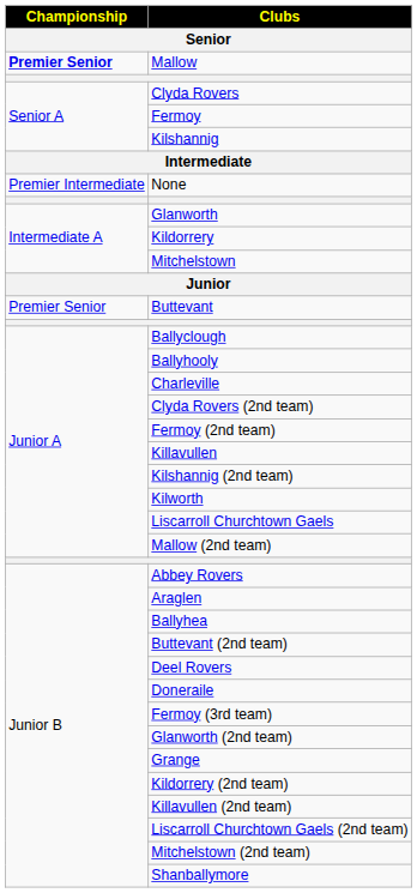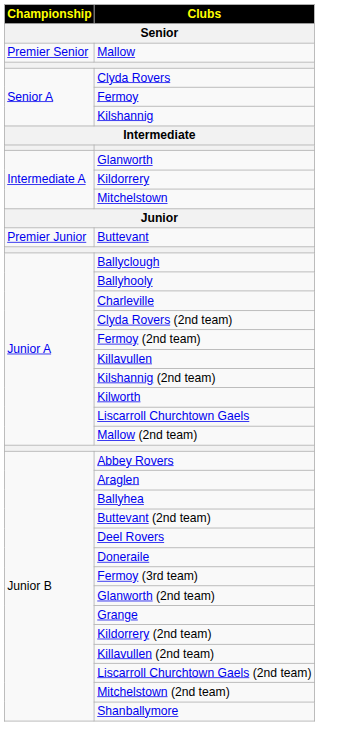Mallow | Championship: bold -> normal
- row: Premier Intermediate | None
Buttevant | Championship: Premier Senior -> Premier Junior
